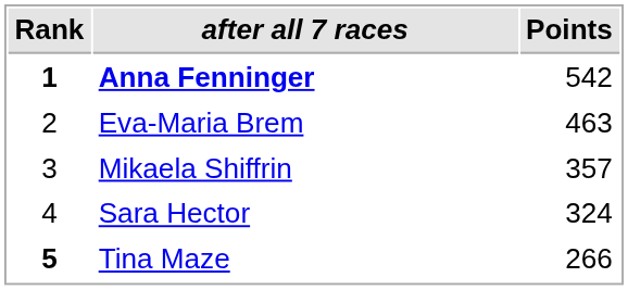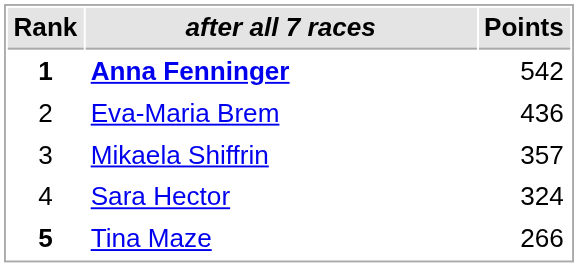Eva-Maria Brem | Points: 463 -> 436
